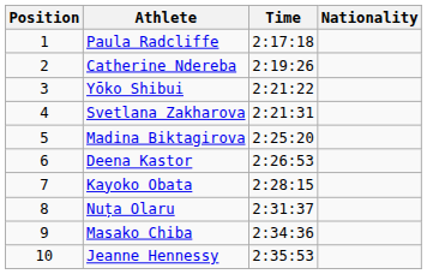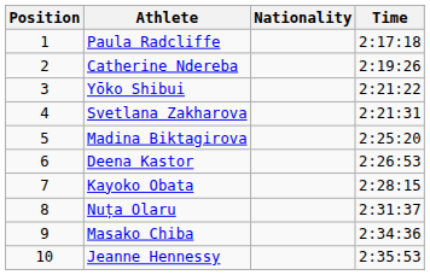columns swapped: Nationality <-> Time
